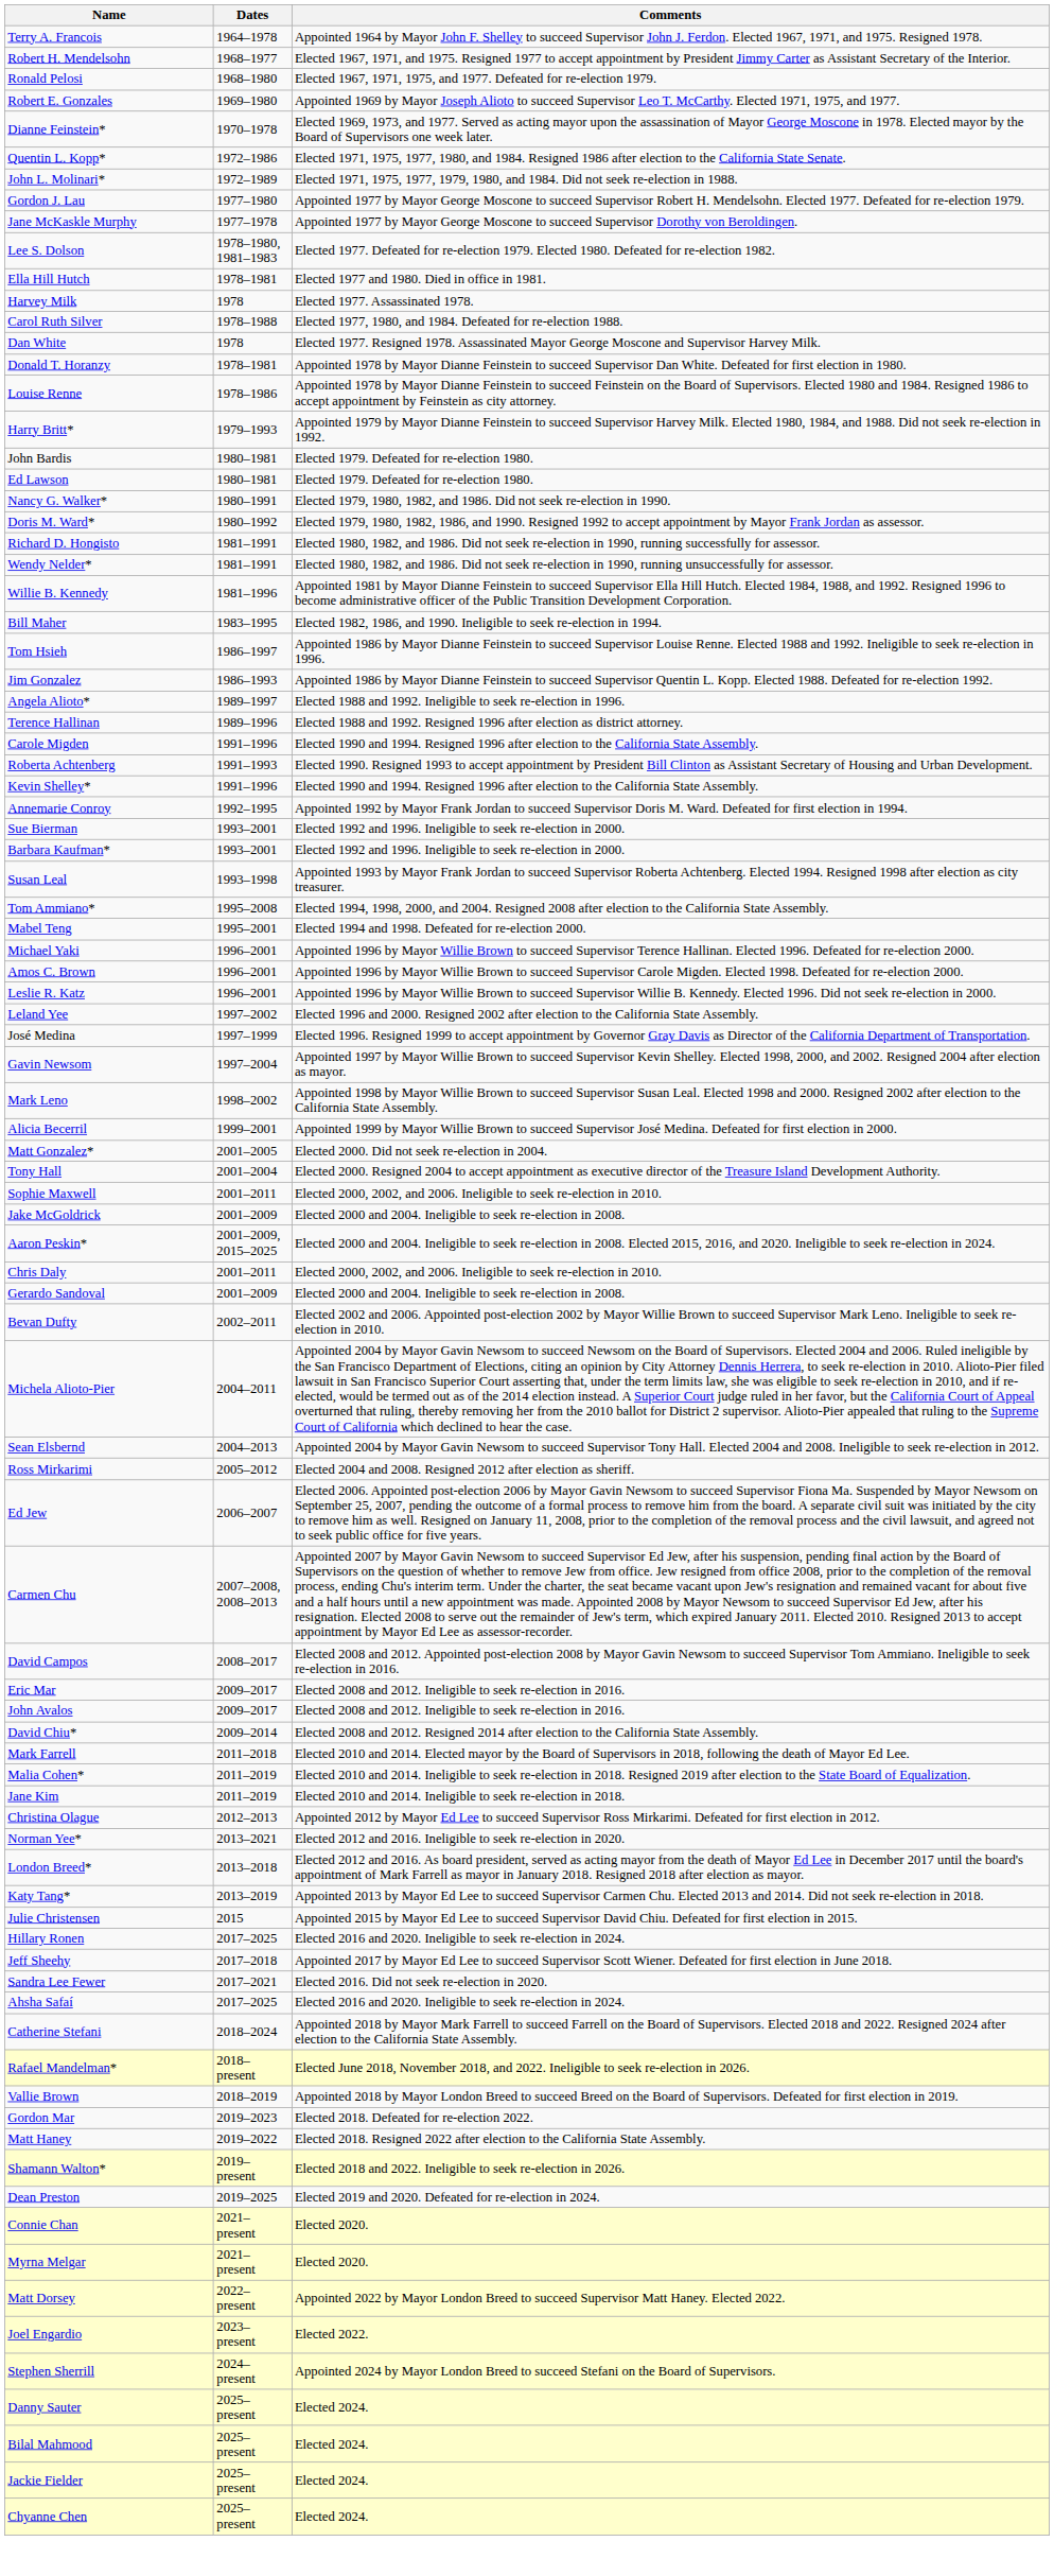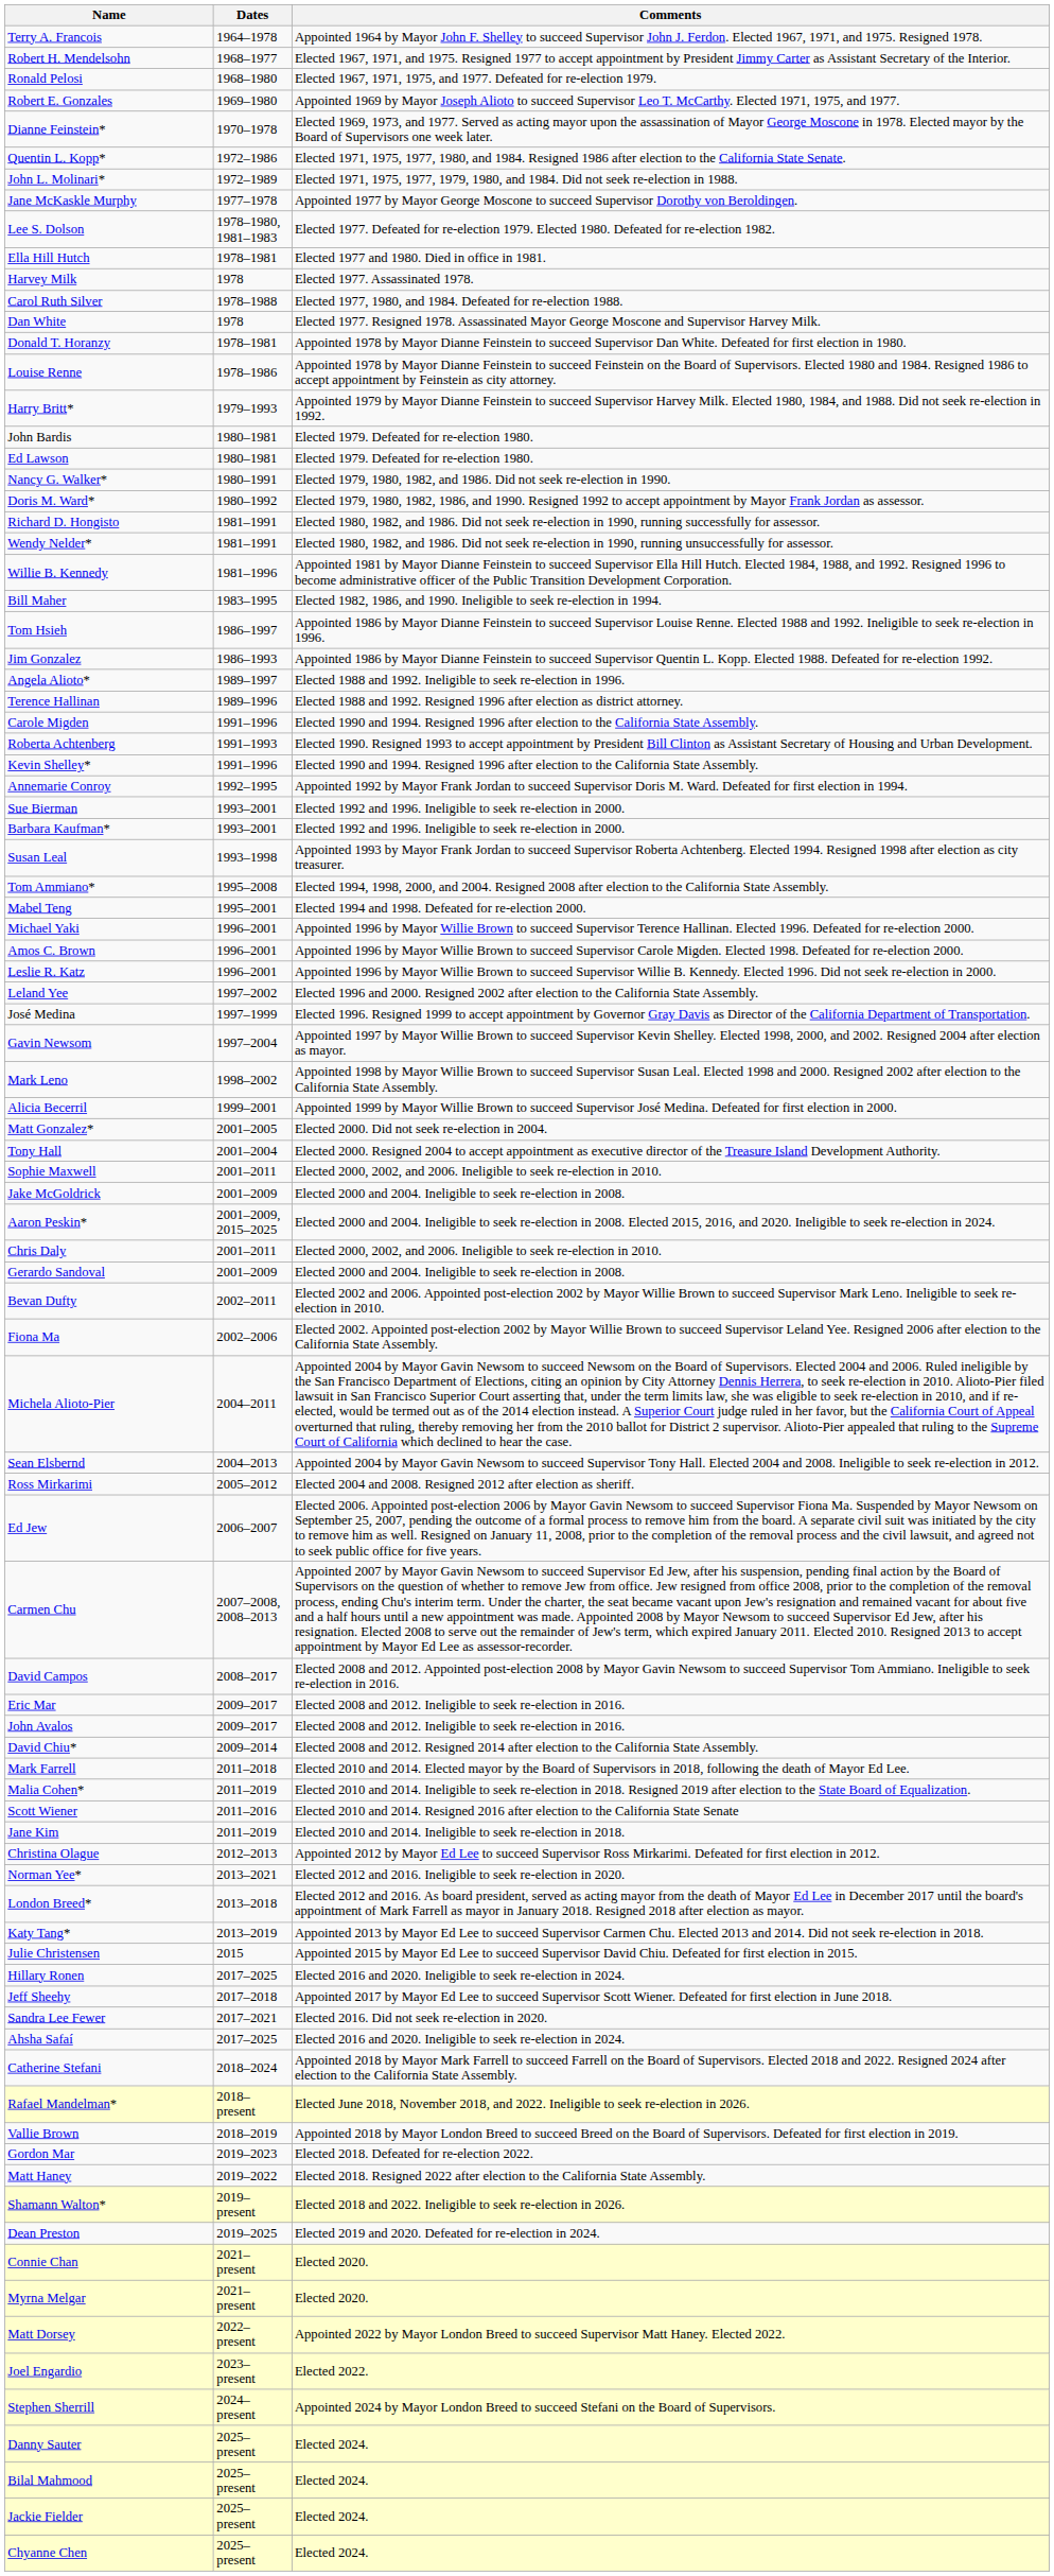- row: Gordon J. Lau | 1977–1980 | Appointed 1977 by Mayor George Moscone to succeed Supervisor Robert H. Mendelsohn. Elected 1977. Defeated for re-election 1979.
+ row: Fiona Ma | 2002–2006 | Elected 2002. Appointed post-election 2002 by Mayor Willie Brown to succeed Supervisor Leland Yee. Resigned 2006 after election to the California State Assembly.
+ row: Scott Wiener | 2011–2016 | Elected 2010 and 2014. Resigned 2016 after election to the California State Senate
